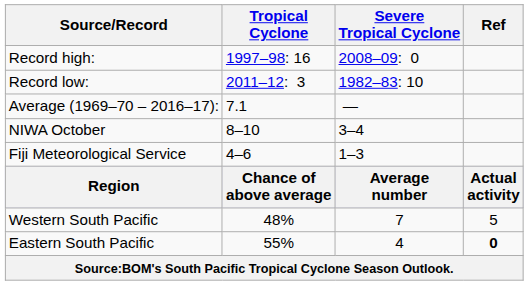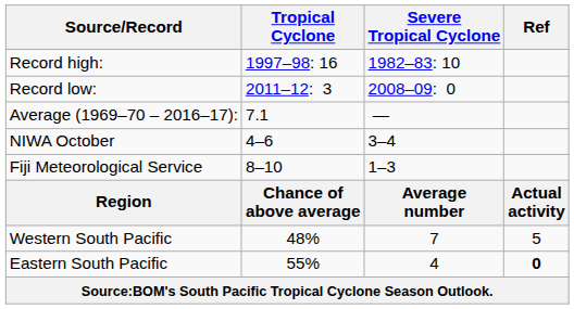Record high: | Severe Tropical Cyclone: 2008–09: 0 -> 1982–83: 10
Record low: | Severe Tropical Cyclone: 1982–83: 10 -> 2008–09: 0
NIWA October | Tropical Cyclone: 8–10 -> 4–6
Fiji Meteorological Service | Tropical Cyclone: 4–6 -> 8–10
